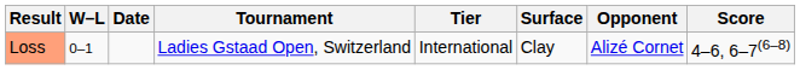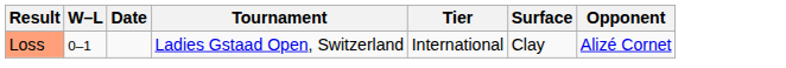- column: Score | 4–6, 6–7(6–8)
